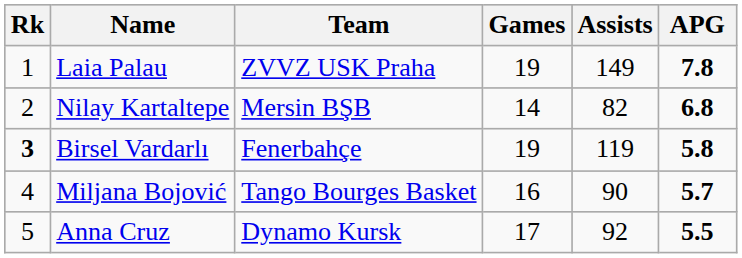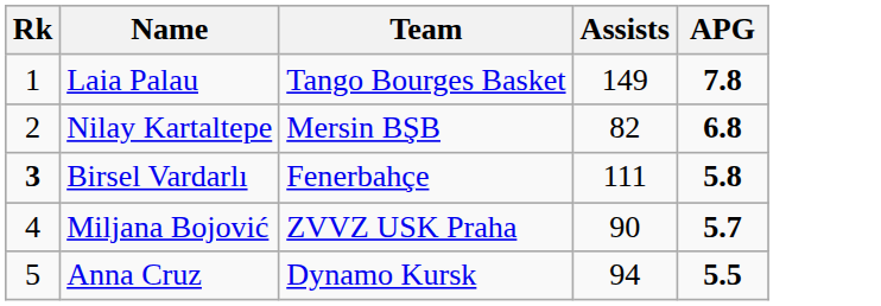- column: Games | 19 | 14 | 19 | 16 | 17
Laia Palau | Team: ZVVZ USK Praha -> Tango Bourges Basket
Birsel Vardarlı | Assists: 119 -> 111
Miljana Bojović | Team: Tango Bourges Basket -> ZVVZ USK Praha
Anna Cruz | Assists: 92 -> 94
